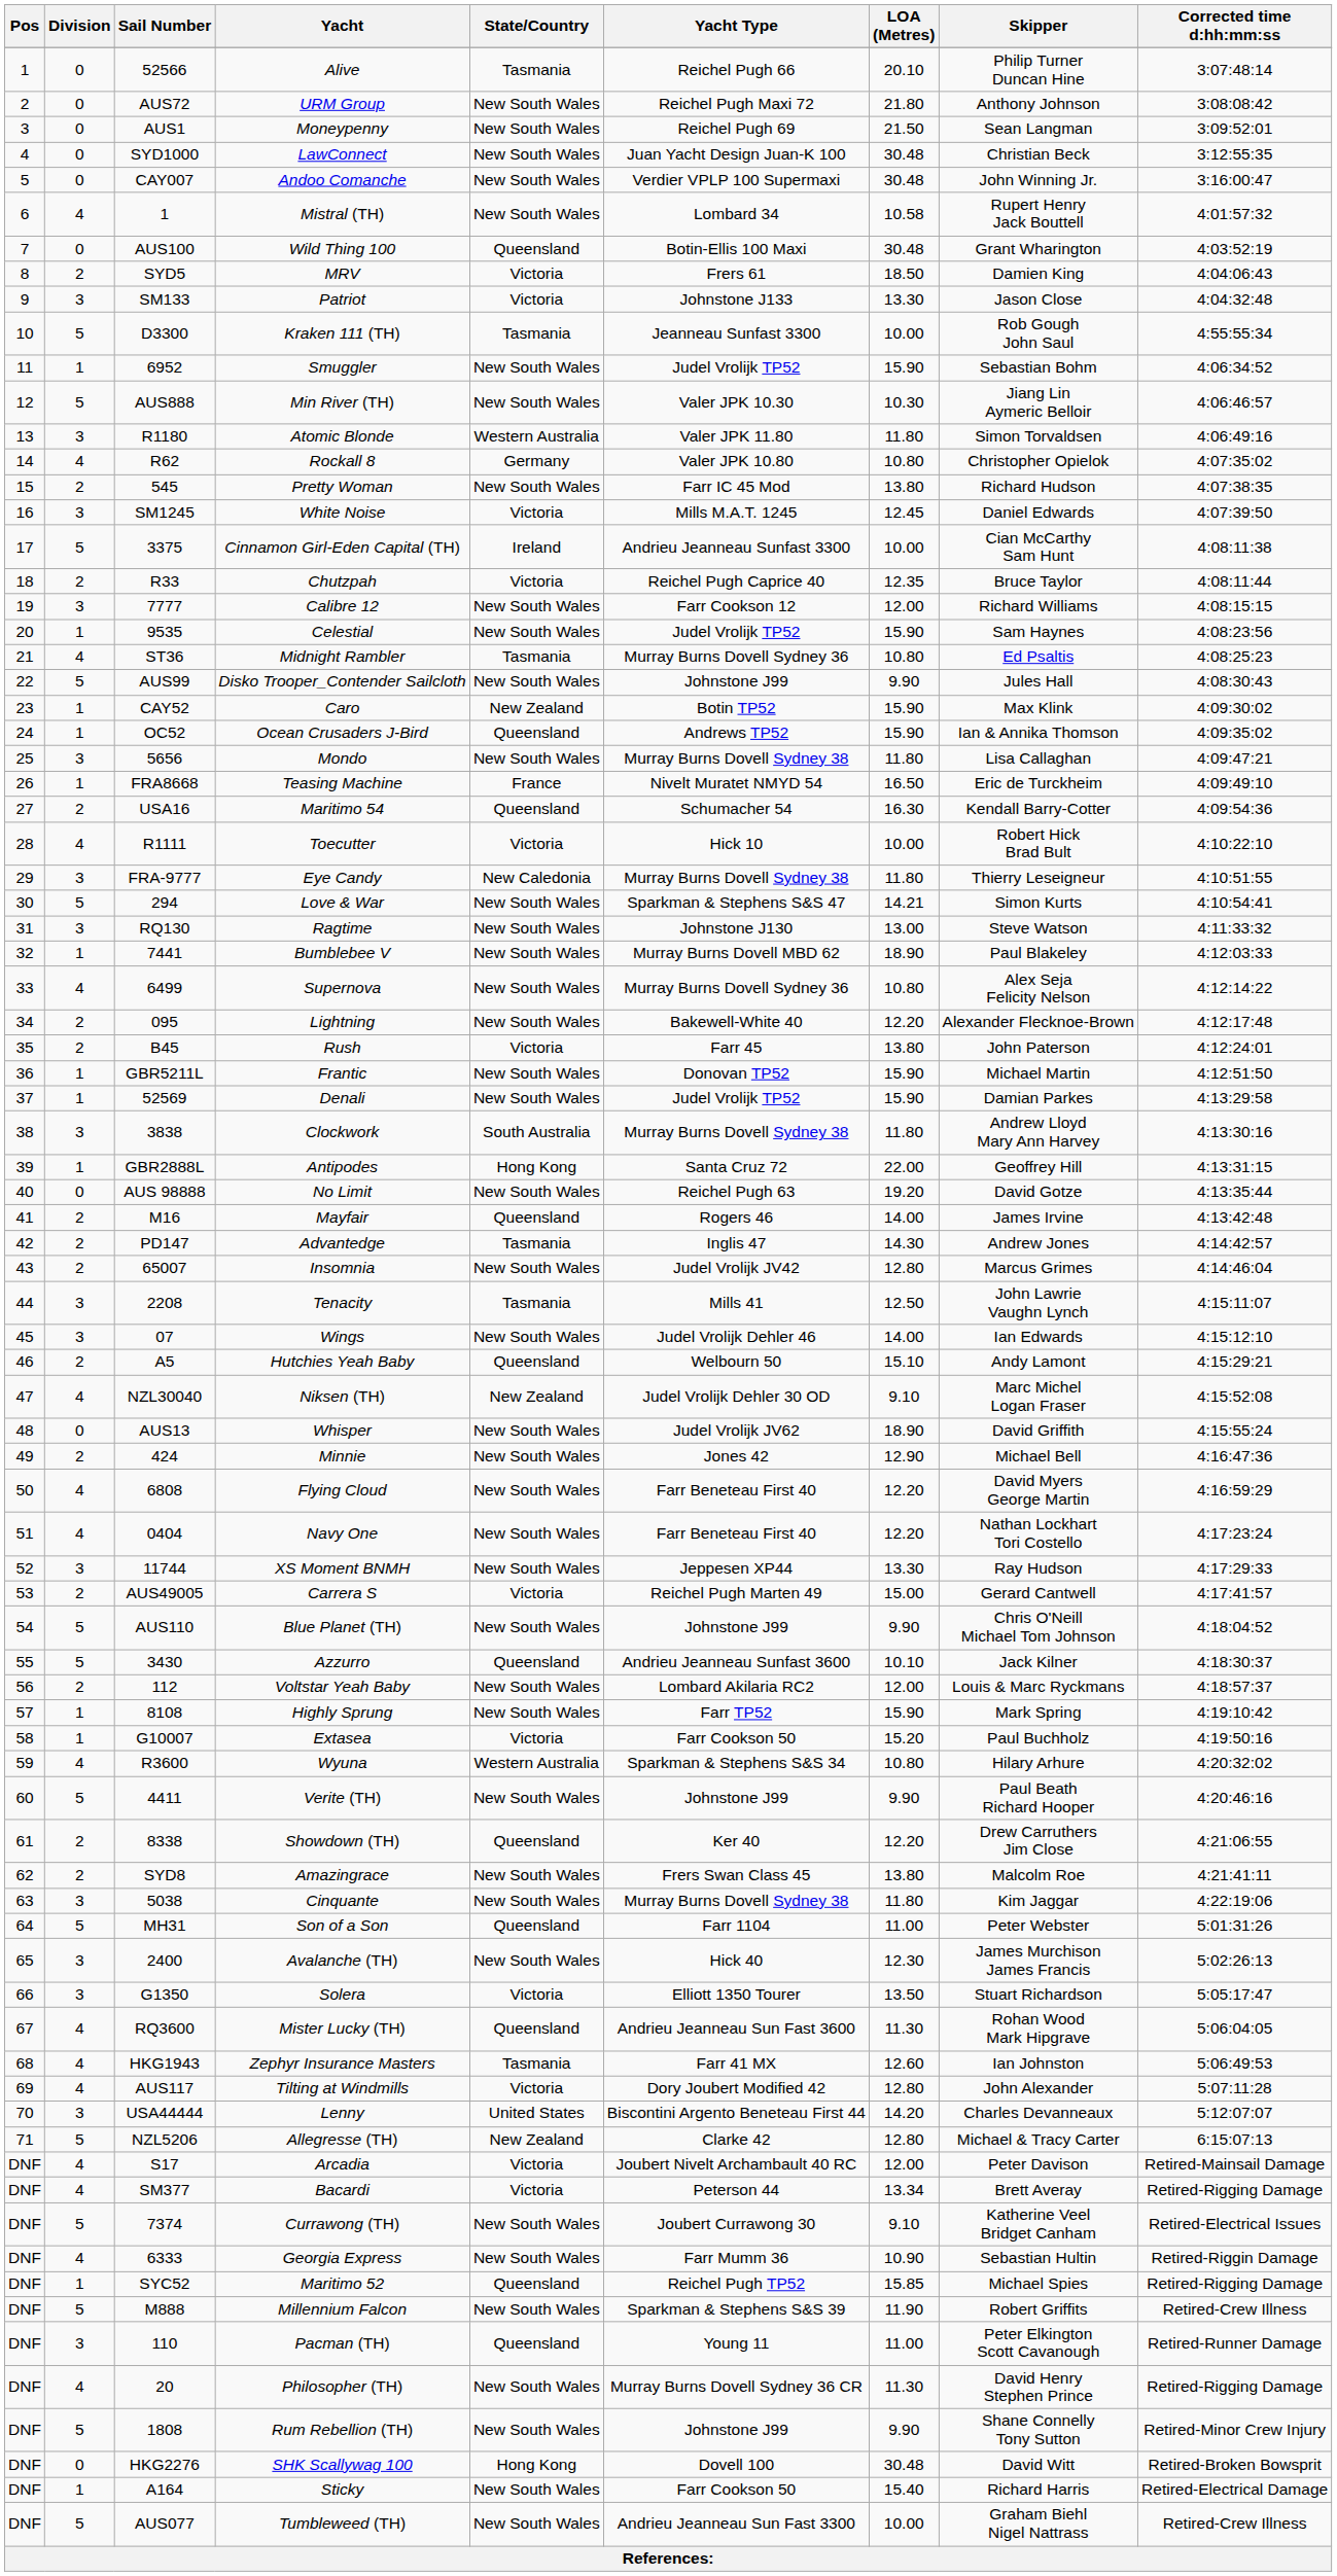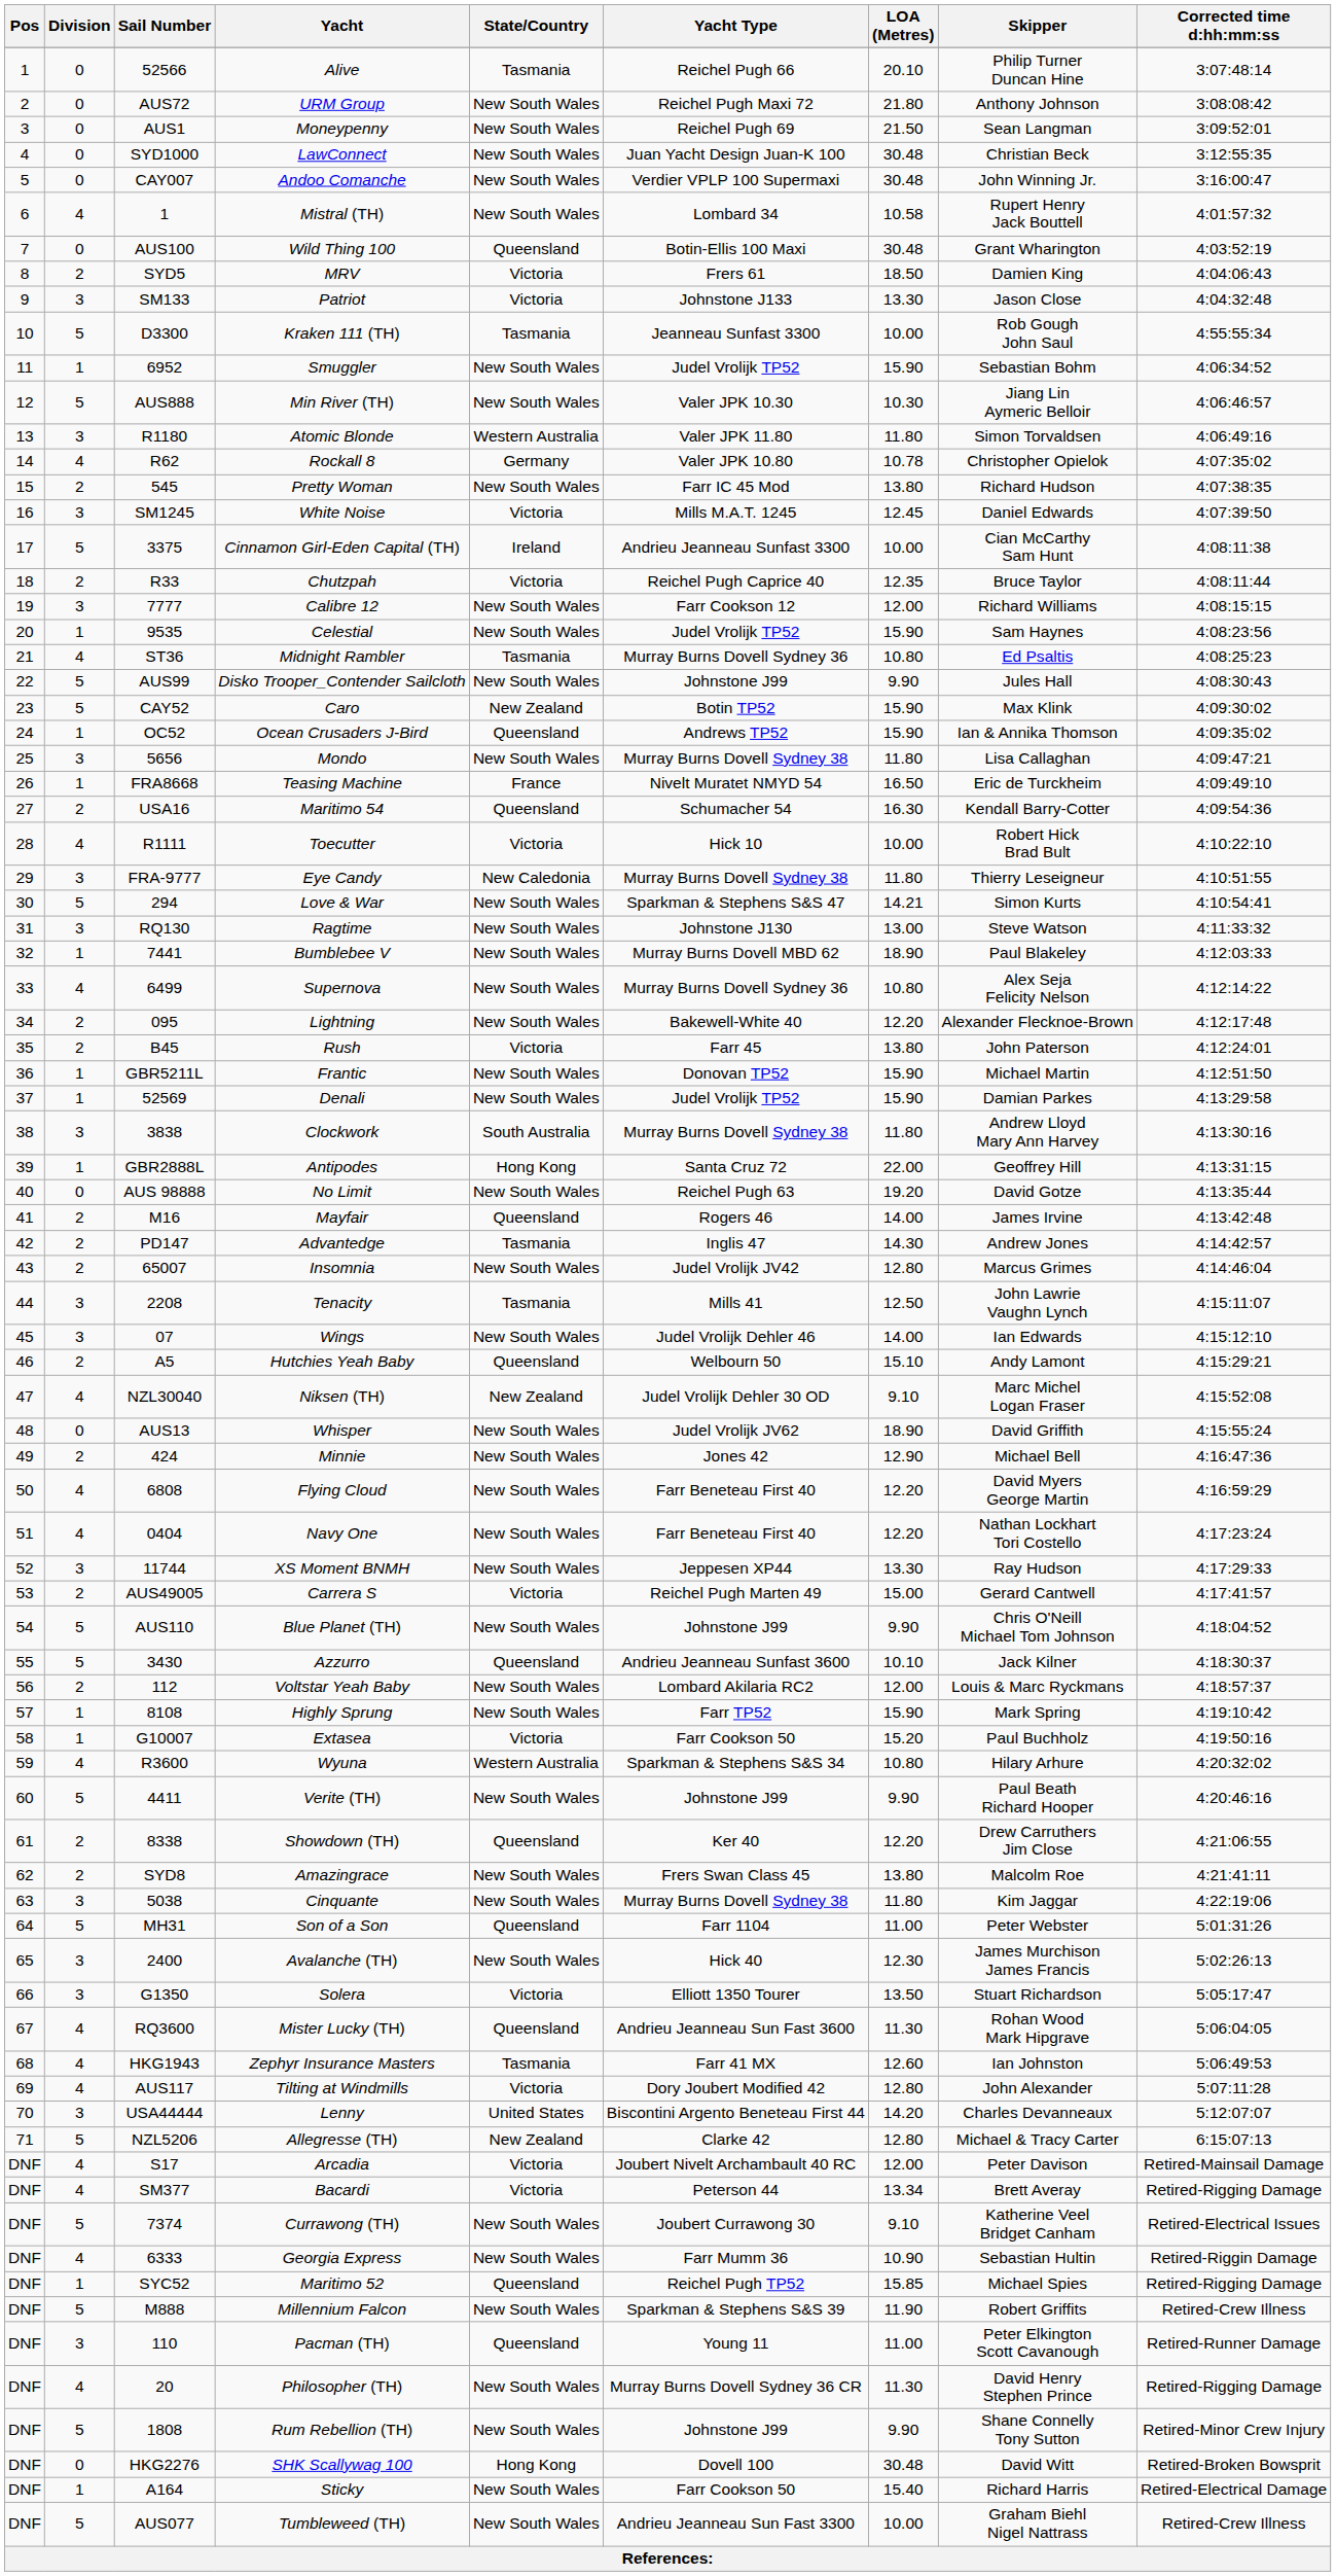Rockall 8 | LOA (Metres): 10.80 -> 10.78
Caro | Division: 1 -> 5
